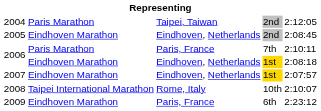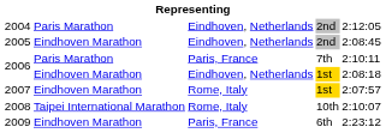2004 | column 3: Taipei, Taiwan -> Eindhoven, Netherlands
2007 | column 3: Eindhoven, Netherlands -> Rome, Italy
